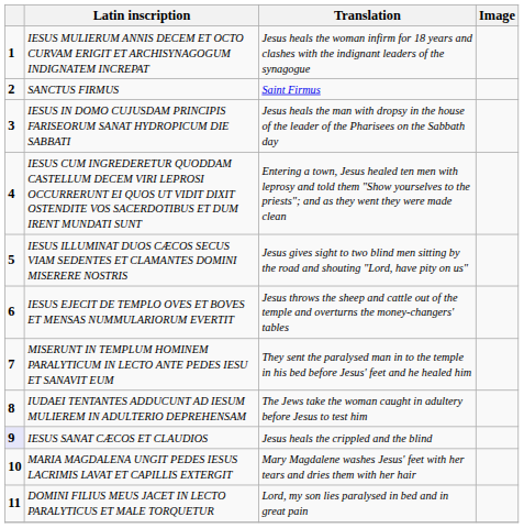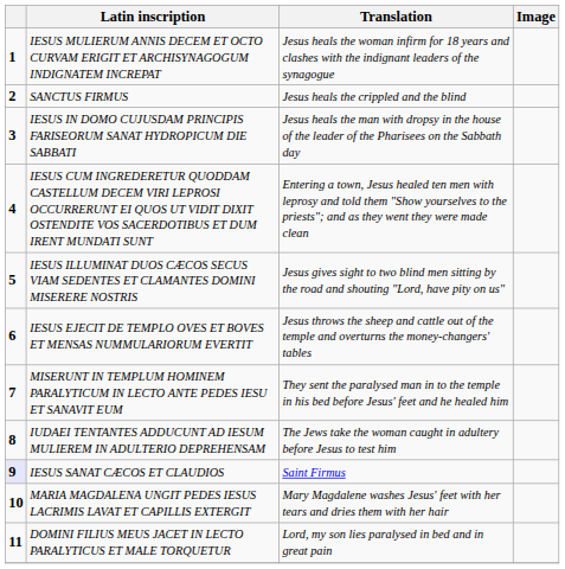SANCTUS FIRMUS | Translation: Saint Firmus -> Jesus heals the crippled and the blind
IESUS SANAT CÆCOS ET CLAUDIOS | Translation: Jesus heals the crippled and the blind -> Saint Firmus
